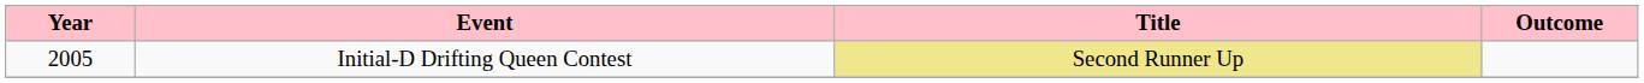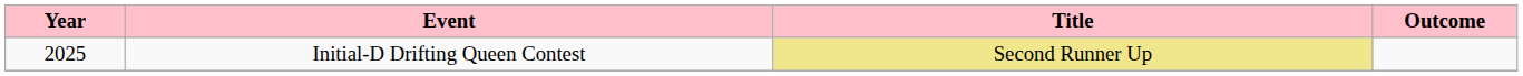Initial-D Drifting Queen Contest | Year: 2005 -> 2025
